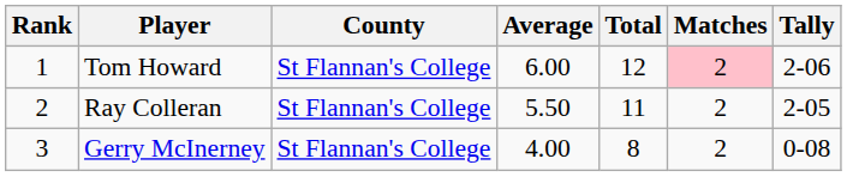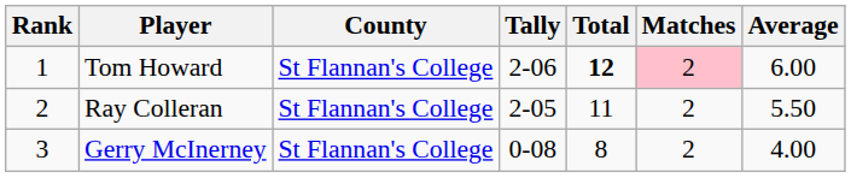columns swapped: Tally <-> Average
Tom Howard | Total: normal -> bold
